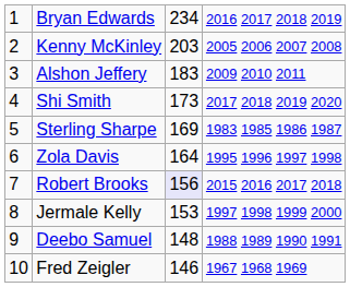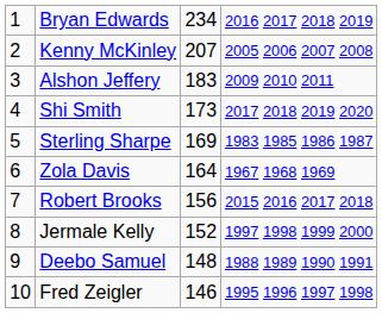Kenny McKinley | column 3: 203 -> 207
Zola Davis | column 4: 1995 1996 1997 1998 -> 1967 1968 1969
Robert Brooks | column 3: lavender background -> no background
Jermale Kelly | column 3: 153 -> 152
Fred Zeigler | column 4: 1967 1968 1969 -> 1995 1996 1997 1998
